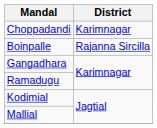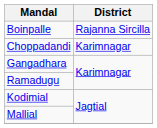rows swapped: Choppadandi <-> Boinpalle
